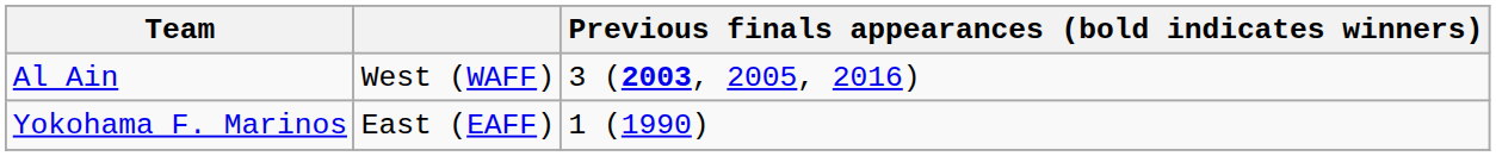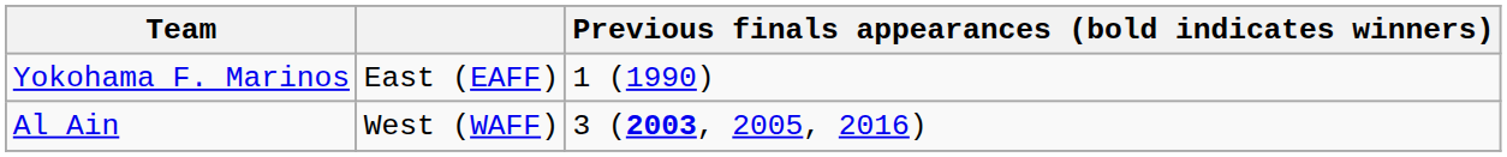rows swapped: Yokohama F. Marinos <-> Al Ain
